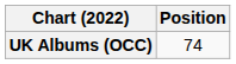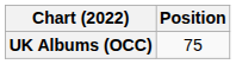UK Albums (OCC) | Position: 74 -> 75
